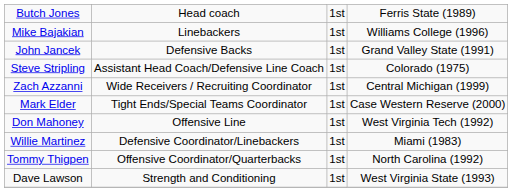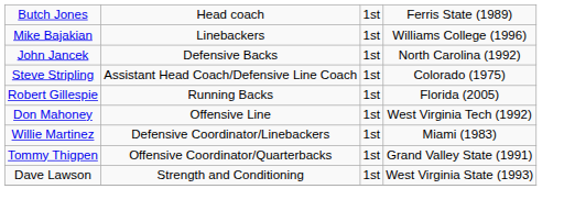John Jancek | column 4: Grand Valley State (1991) -> North Carolina (1992)
- row: Zach Azzanni | Wide Receivers / Recruiting Coordinator | 1st | Central Michigan (1999)
- row: Mark Elder | Tight Ends/Special Teams Coordinator | 1st | Case Western Reserve (2000)
+ row: Robert Gillespie | Running Backs | 1st | Florida (2005)
Tommy Thigpen | column 4: North Carolina (1992) -> Grand Valley State (1991)
